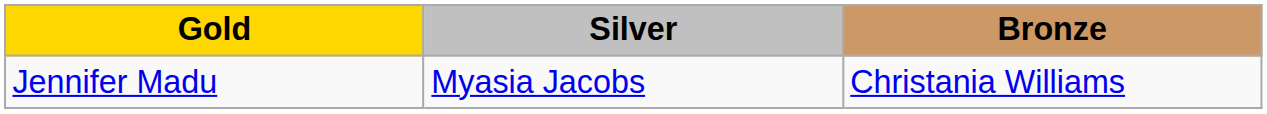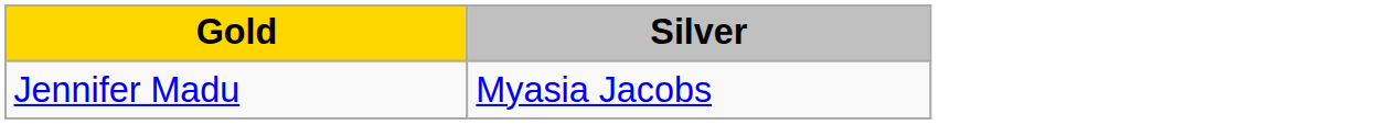- column: Bronze | Christania Williams
